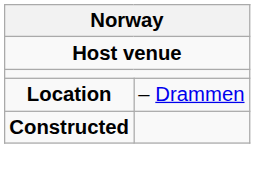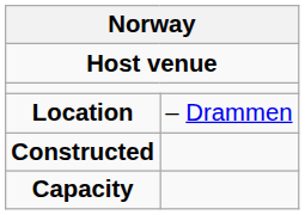+ row: Capacity
